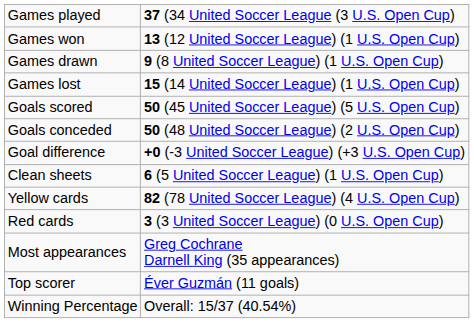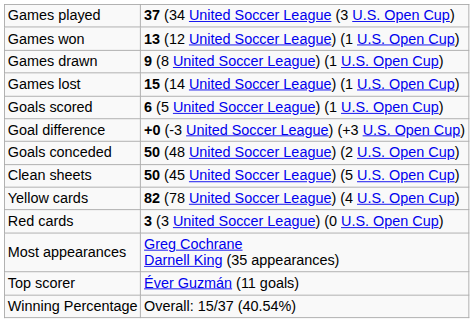Goals scored | column 2: 50 (45 United Soccer League) (5 U.S. Open Cup) -> 6 (5 United Soccer League) (1 U.S. Open Cup)
rows swapped: Goals conceded <-> Goal difference
Clean sheets | column 2: 6 (5 United Soccer League) (1 U.S. Open Cup) -> 50 (45 United Soccer League) (5 U.S. Open Cup)
